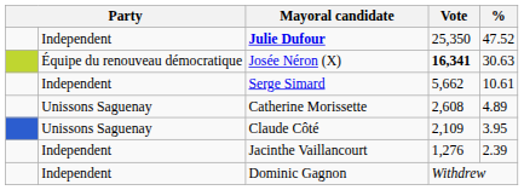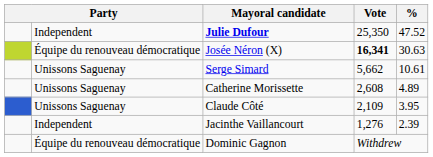Serge Simard | column 2: Independent -> Unissons Saguenay
Dominic Gagnon | column 2: Independent -> Équipe du renouveau démocratique
